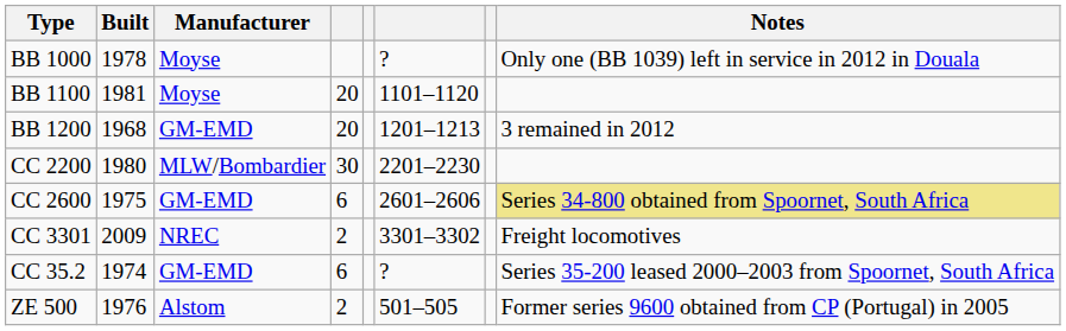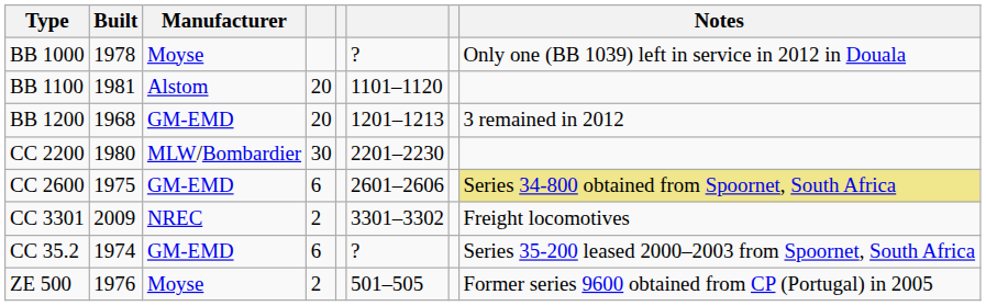BB 1100 | Manufacturer: Moyse -> Alstom
ZE 500 | Manufacturer: Alstom -> Moyse
